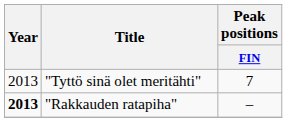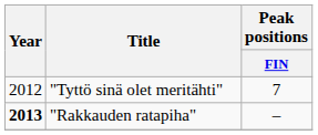"Tyttö sinä olet meritähti" | Year: 2013 -> 2012
